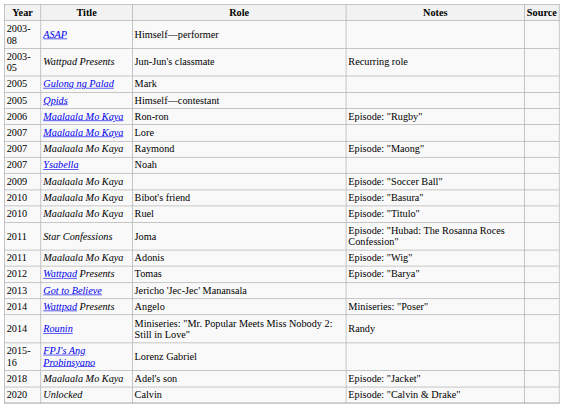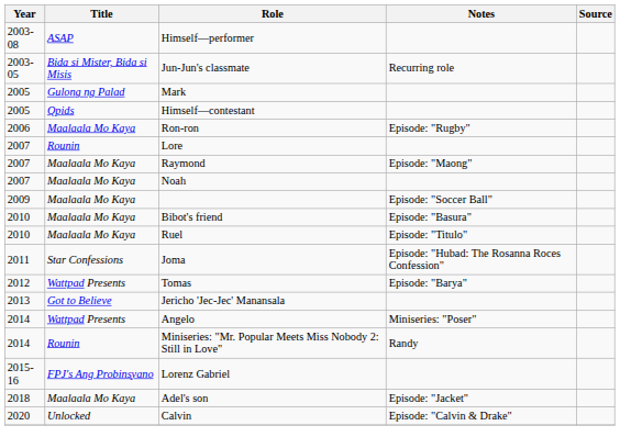Jun-Jun's classmate | Title: Wattpad Presents -> Bida si Mister, Bida si Misis
Lore | Title: Maalaala Mo Kaya -> Rounin
Noah | Title: Ysabella -> Maalaala Mo Kaya
- row: 2011 | Maalaala Mo Kaya | Adonis | Episode: "Wig"
